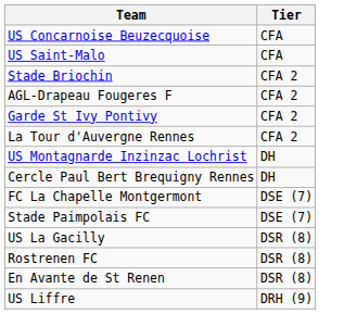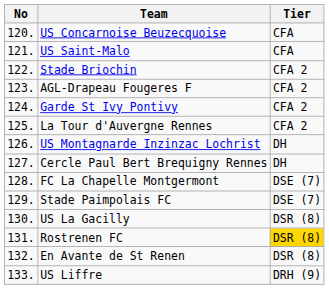+ column: No | 120. | 121. | 122. | 123. | 124. | 125. | 126. | 127. | 128. | 129. | 130. | 131. | 132. | 133.
Rostrenen FC | Tier: no background -> gold background
